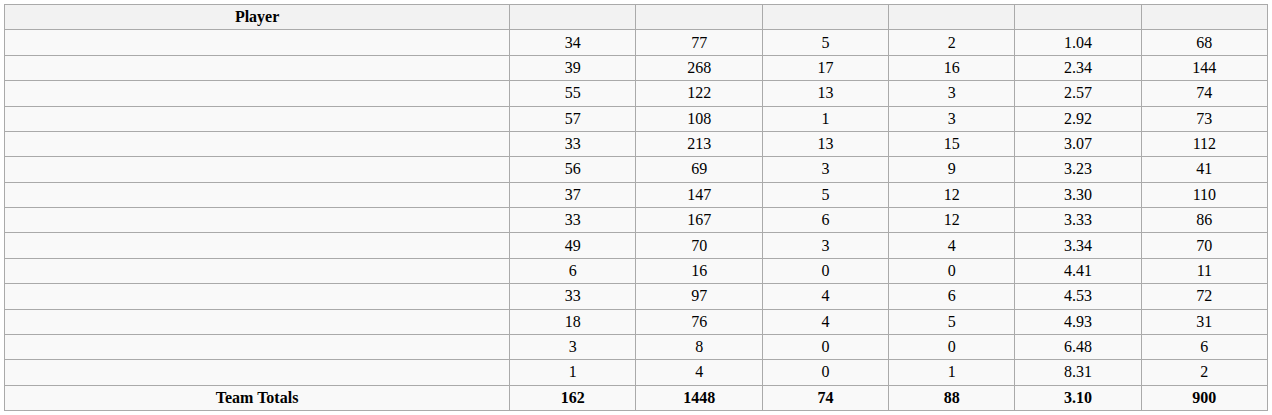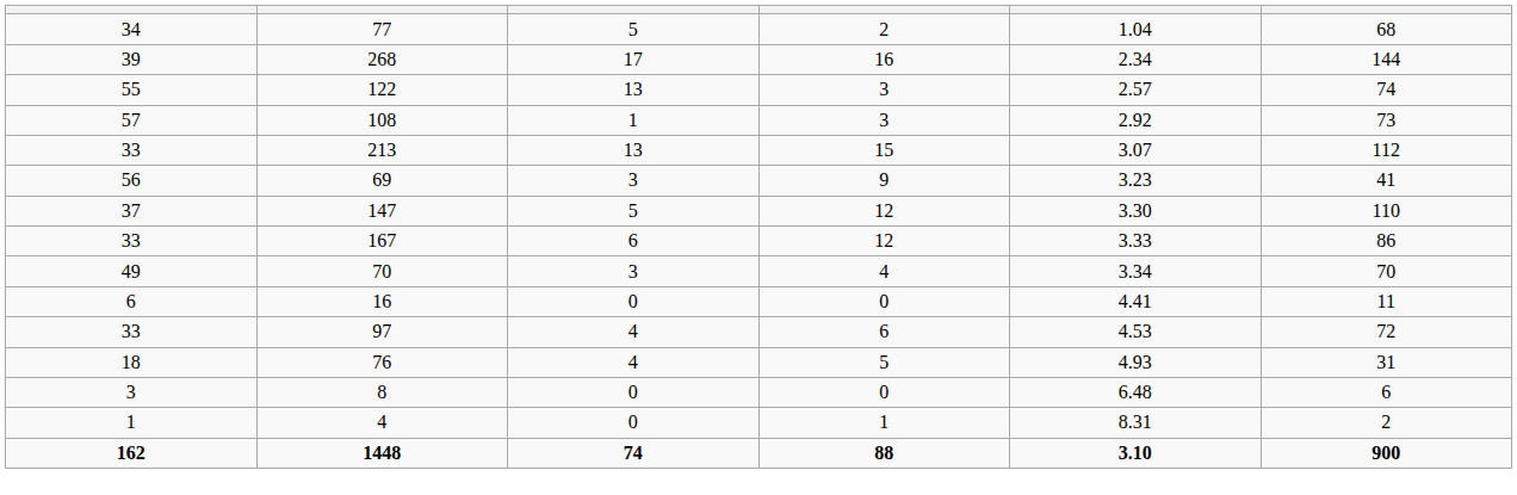- column: Player | Team Totals
